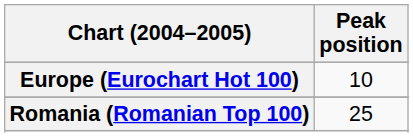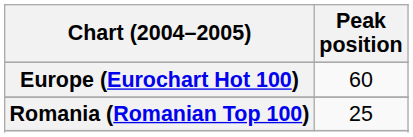Europe (Eurochart Hot 100) | Peak position: 10 -> 60
